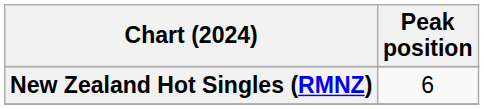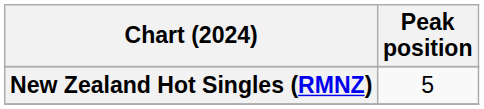New Zealand Hot Singles (RMNZ) | Peak position: 6 -> 5
